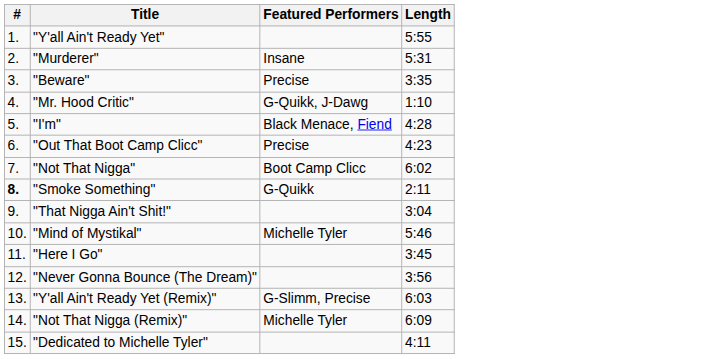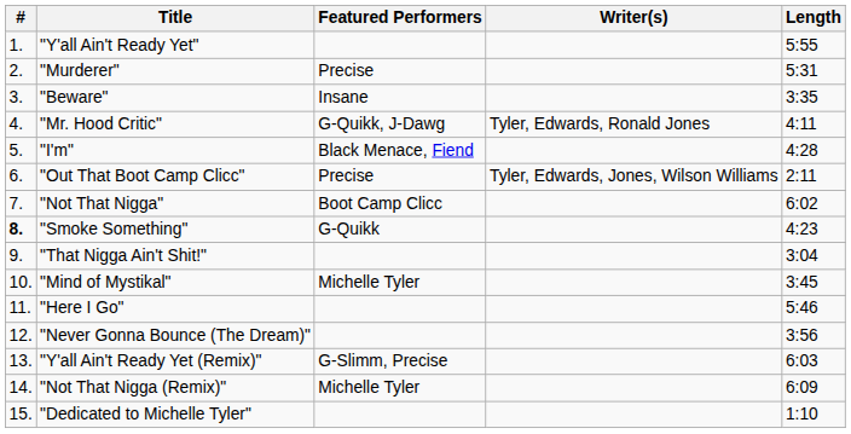+ column: Writer(s) | Tyler, Edwards, Ronald Jones | Tyler, Edwards, Jones, Wilson Williams
"Murderer" | Featured Performers: Insane -> Precise
"Beware" | Featured Performers: Precise -> Insane
"Mr. Hood Critic" | Length: 1:10 -> 4:11
"Out That Boot Camp Clicc" | Length: 4:23 -> 2:11
"Smoke Something" | Length: 2:11 -> 4:23
"Mind of Mystikal" | Length: 5:46 -> 3:45
"Here I Go" | Length: 3:45 -> 5:46
"Dedicated to Michelle Tyler" | Length: 4:11 -> 1:10
